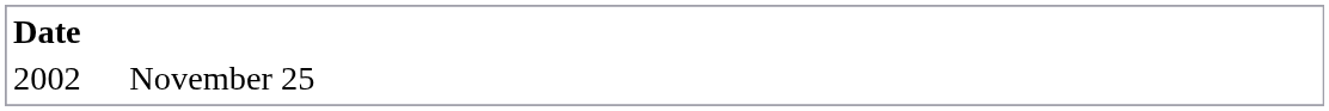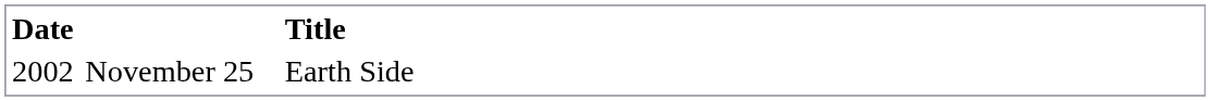+ column: Title | Earth Side
